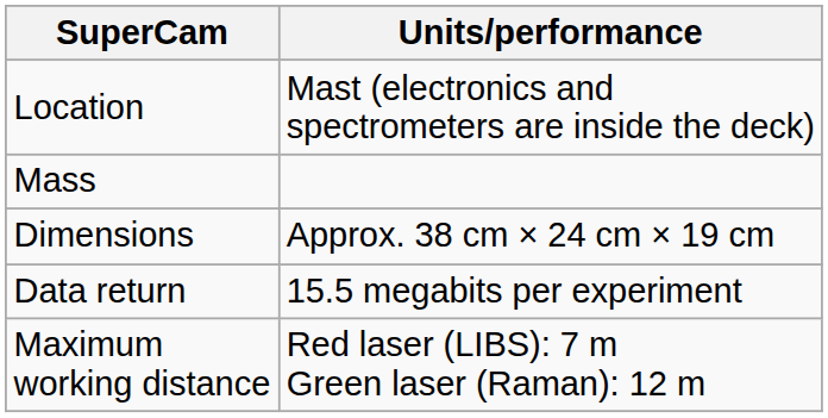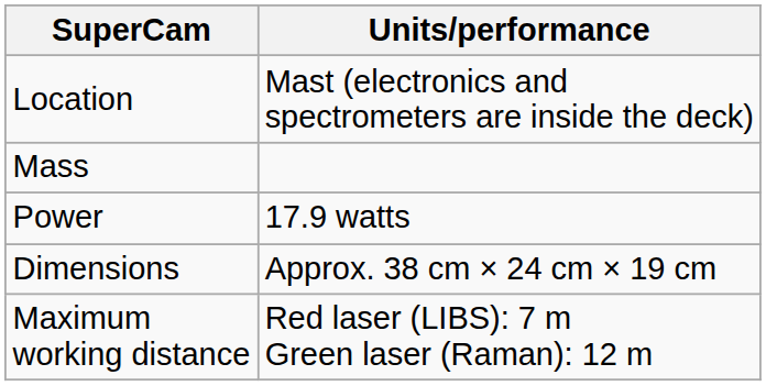+ row: Power | 17.9 watts
- row: Data return | 15.5 megabits per experiment
